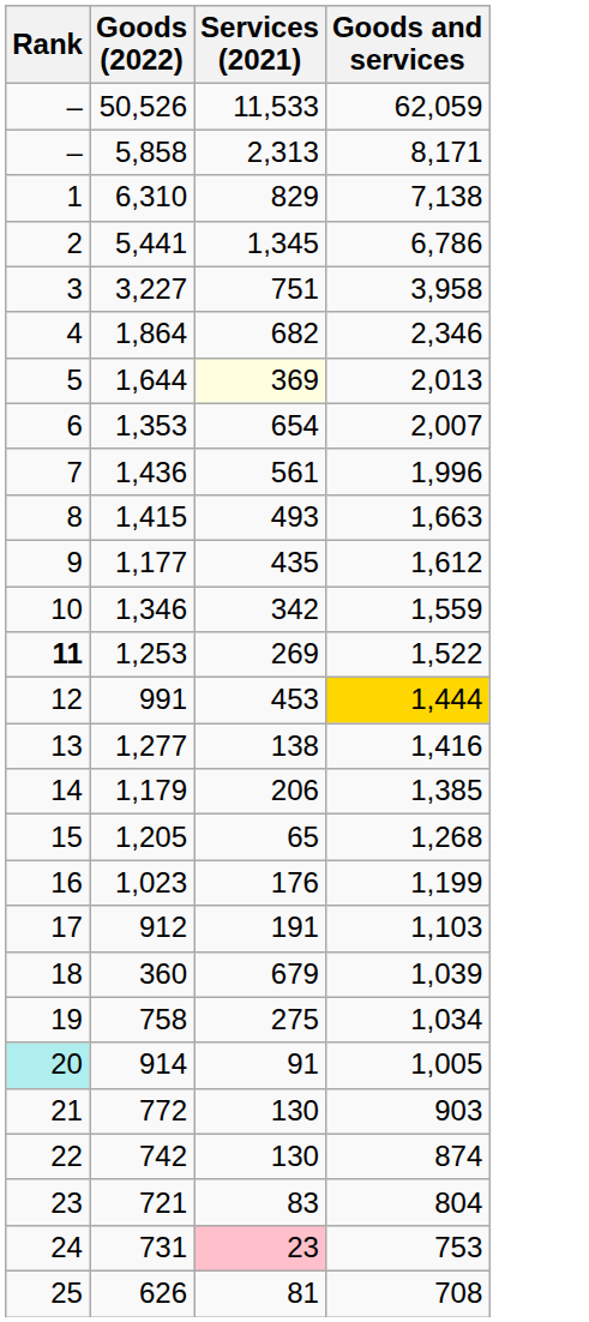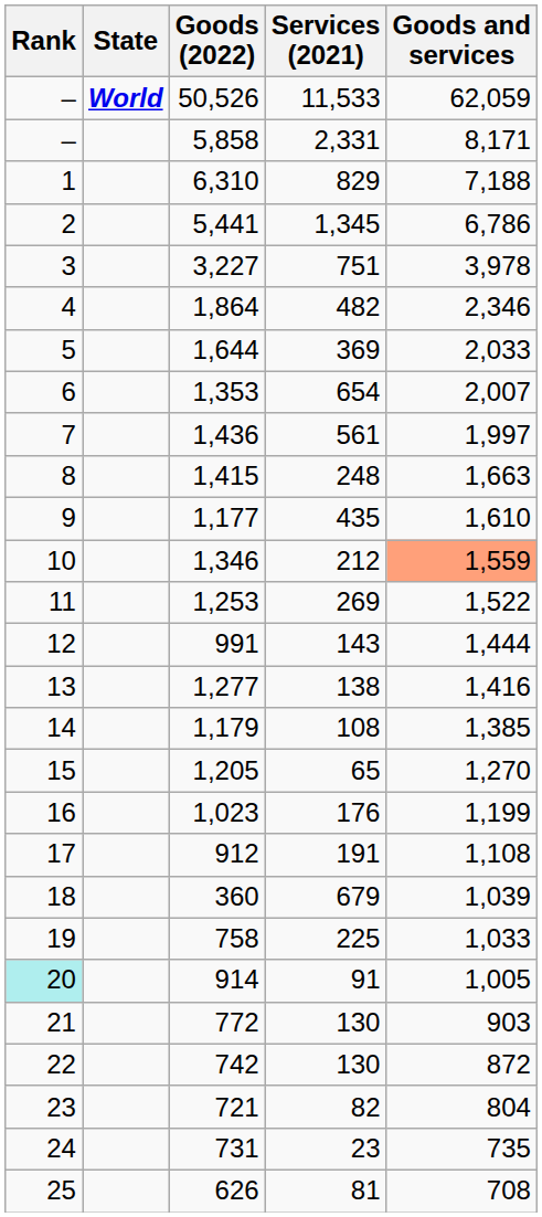+ column: State | World
5,858 | Services (2021): 2,313 -> 2,331
6,310 | Goods and services: 7,138 -> 7,188
3,227 | Goods and services: 3,958 -> 3,978
1,864 | Services (2021): 682 -> 482
1,644 | Services (2021): lightyellow background -> no background
1,644 | Goods and services: 2,013 -> 2,033
1,436 | Goods and services: 1,996 -> 1,997
1,415 | Services (2021): 493 -> 248
1,177 | Goods and services: 1,612 -> 1,610
1,346 | Services (2021): 342 -> 212
1,346 | Goods and services: no background -> lightsalmon background
1,253 | Rank: bold -> normal
991 | Services (2021): 453 -> 143
991 | Goods and services: gold background -> no background
1,179 | Services (2021): 206 -> 108
1,205 | Goods and services: 1,268 -> 1,270
912 | Goods and services: 1,103 -> 1,108
758 | Services (2021): 275 -> 225
758 | Goods and services: 1,034 -> 1,033
742 | Goods and services: 874 -> 872
721 | Services (2021): 83 -> 82
731 | Services (2021): pink background -> no background
731 | Goods and services: 753 -> 735
